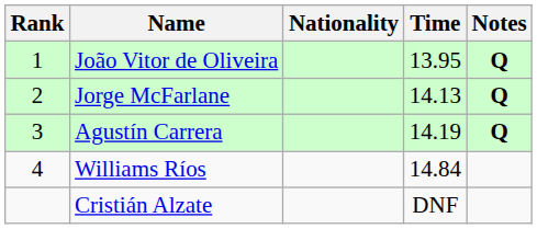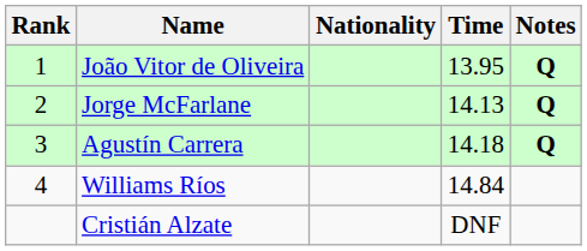Agustín Carrera | Time: 14.19 -> 14.18
